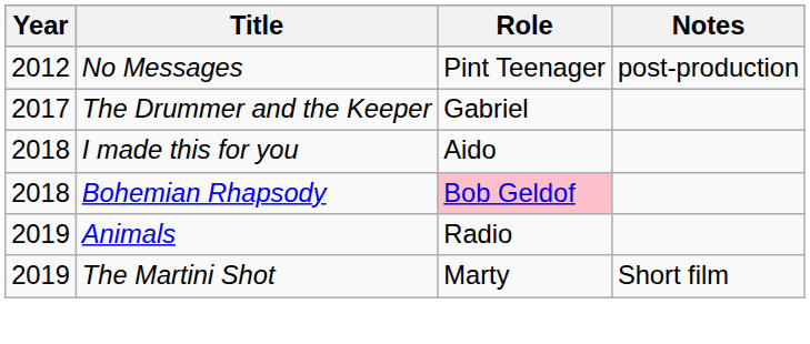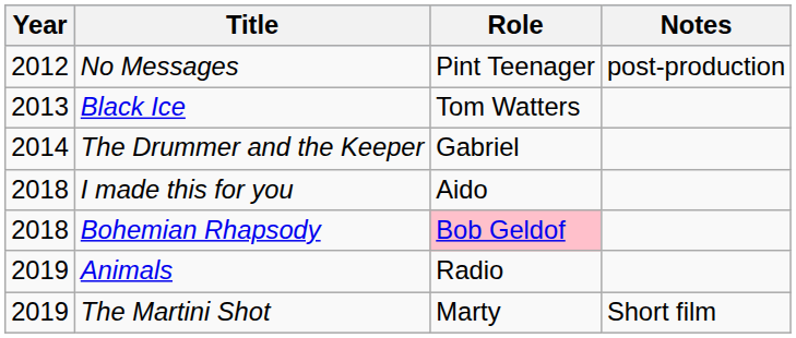+ row: 2013 | Black Ice | Tom Watters
The Drummer and the Keeper | Year: 2017 -> 2014
